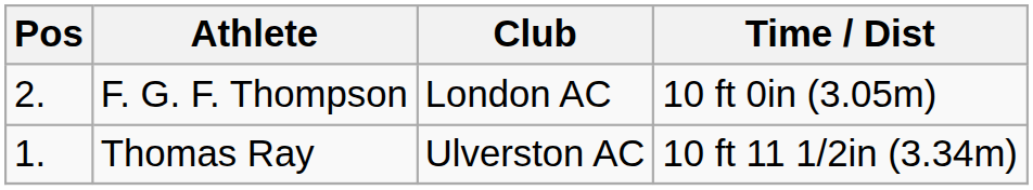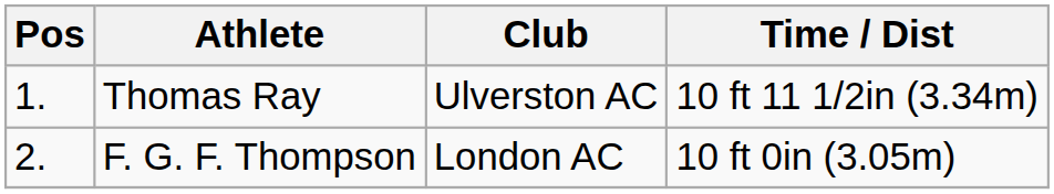rows swapped: Thomas Ray <-> F. G. F. Thompson
